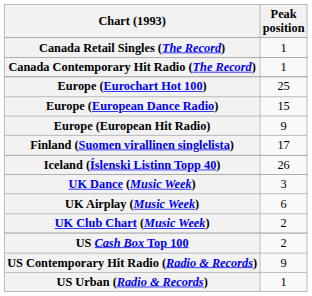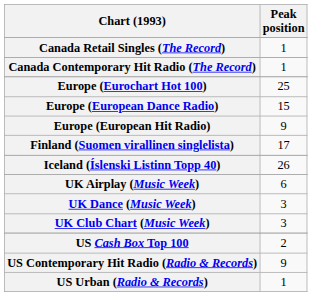rows swapped: UK Airplay (Music Week) <-> UK Dance (Music Week)
UK Club Chart (Music Week) | Peak position: 2 -> 3
